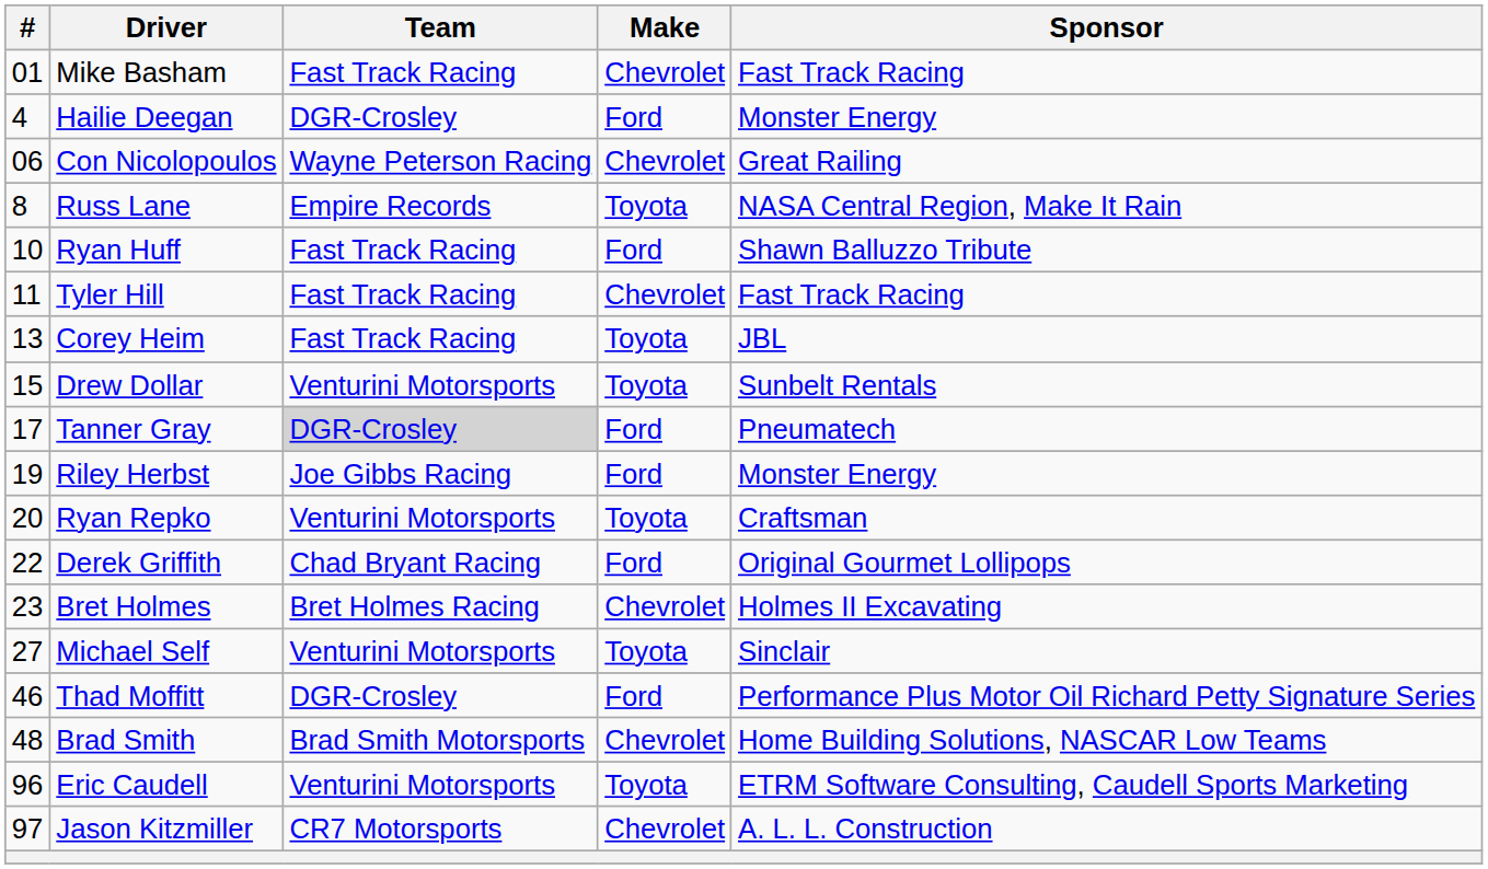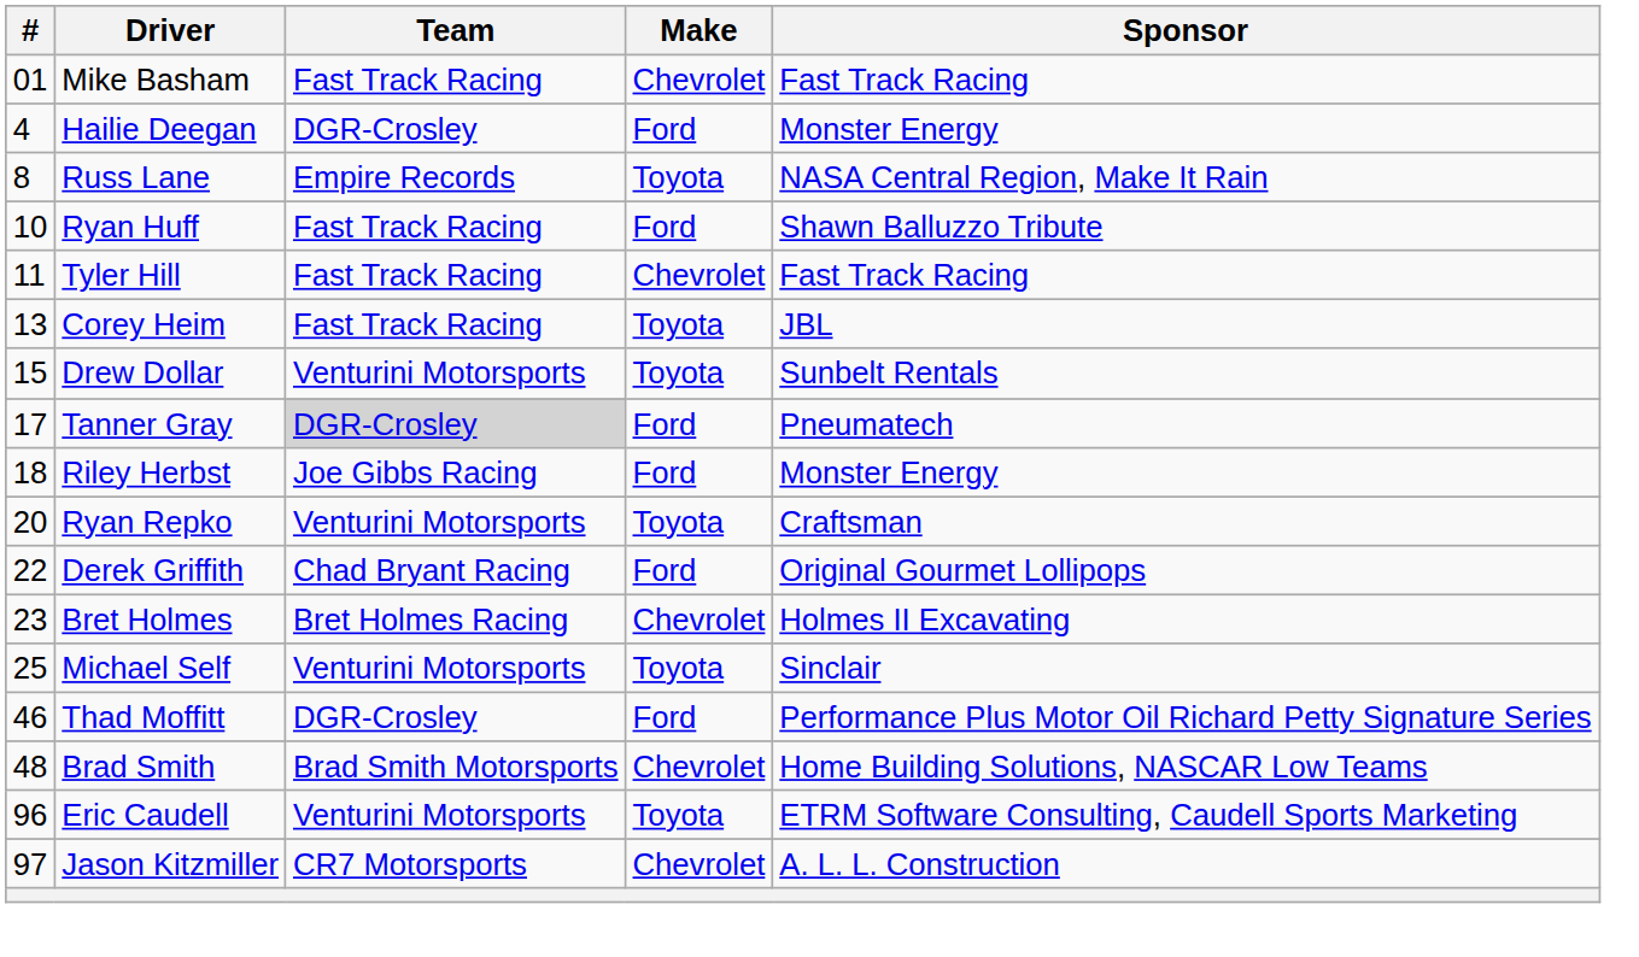- row: 06 | Con Nicolopoulos | Wayne Peterson Racing | Chevrolet | Great Railing
Riley Herbst | #: 19 -> 18
Michael Self | #: 27 -> 25
